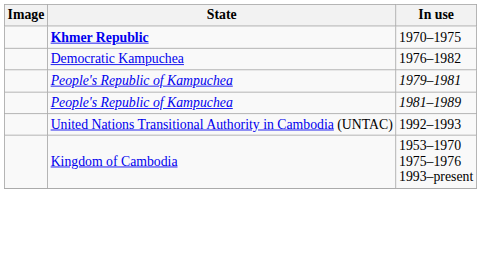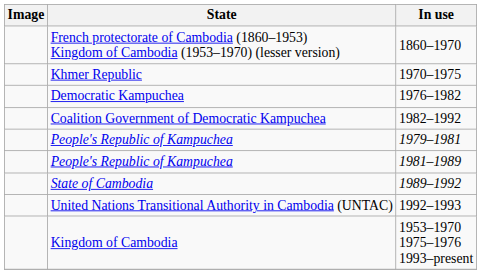+ row: French protectorate of Cambodia (1860–1953) Kingdom of Cambodia (1953–1970) (lesser version) | 1860–1970
1970–1975 | State: bold -> normal
+ row: Coalition Government of Democratic Kampuchea | 1982–1992
+ row: State of Cambodia | 1989–1992
